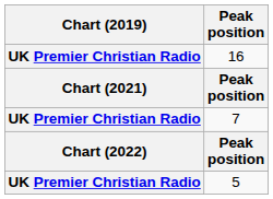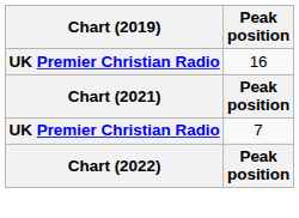- row: UK Premier Christian Radio | 5
